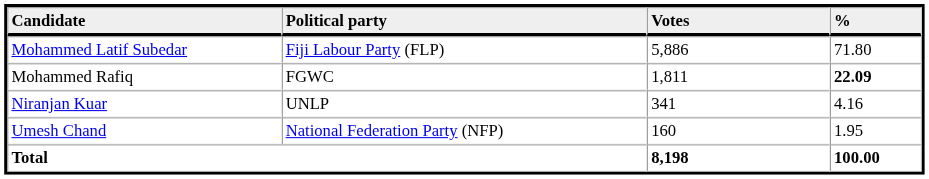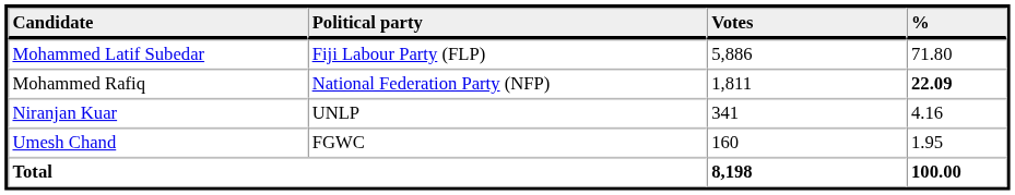Mohammed Rafiq | Political party: FGWC -> National Federation Party (NFP)
Umesh Chand | Political party: National Federation Party (NFP) -> FGWC
